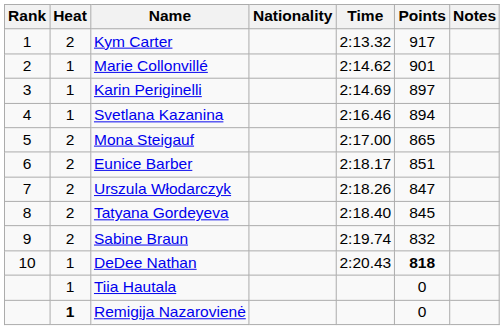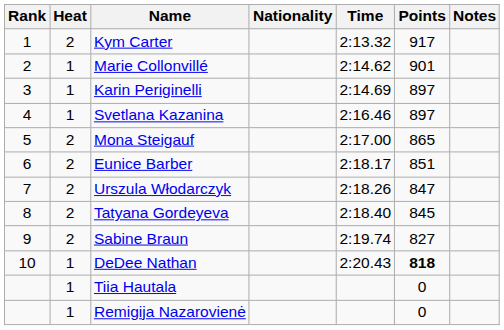Svetlana Kazanina | Points: 894 -> 897
Sabine Braun | Points: 832 -> 827
Remigija Nazarovienė | Heat: bold -> normal
